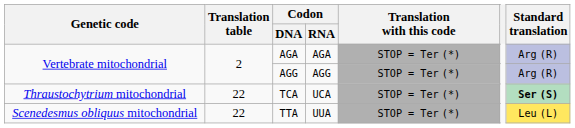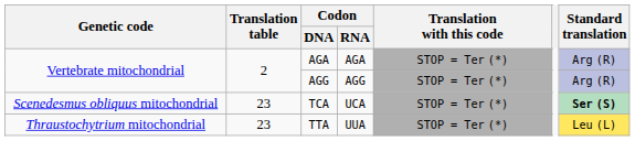TCA | Genetic code: Thraustochytrium mitochondrial -> Scenedesmus obliquus mitochondrial
TCA | Translation table: 22 -> 23
TTA | Genetic code: Scenedesmus obliquus mitochondrial -> Thraustochytrium mitochondrial
TTA | Translation table: 22 -> 23
